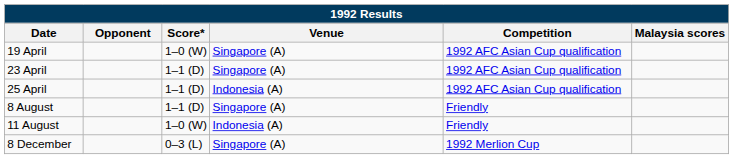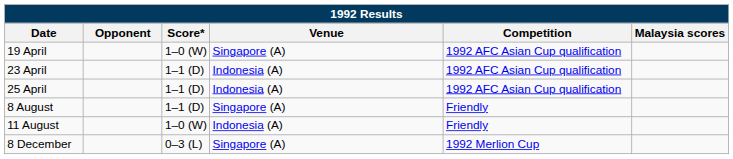23 April | Venue: Singapore (A) -> Indonesia (A)
